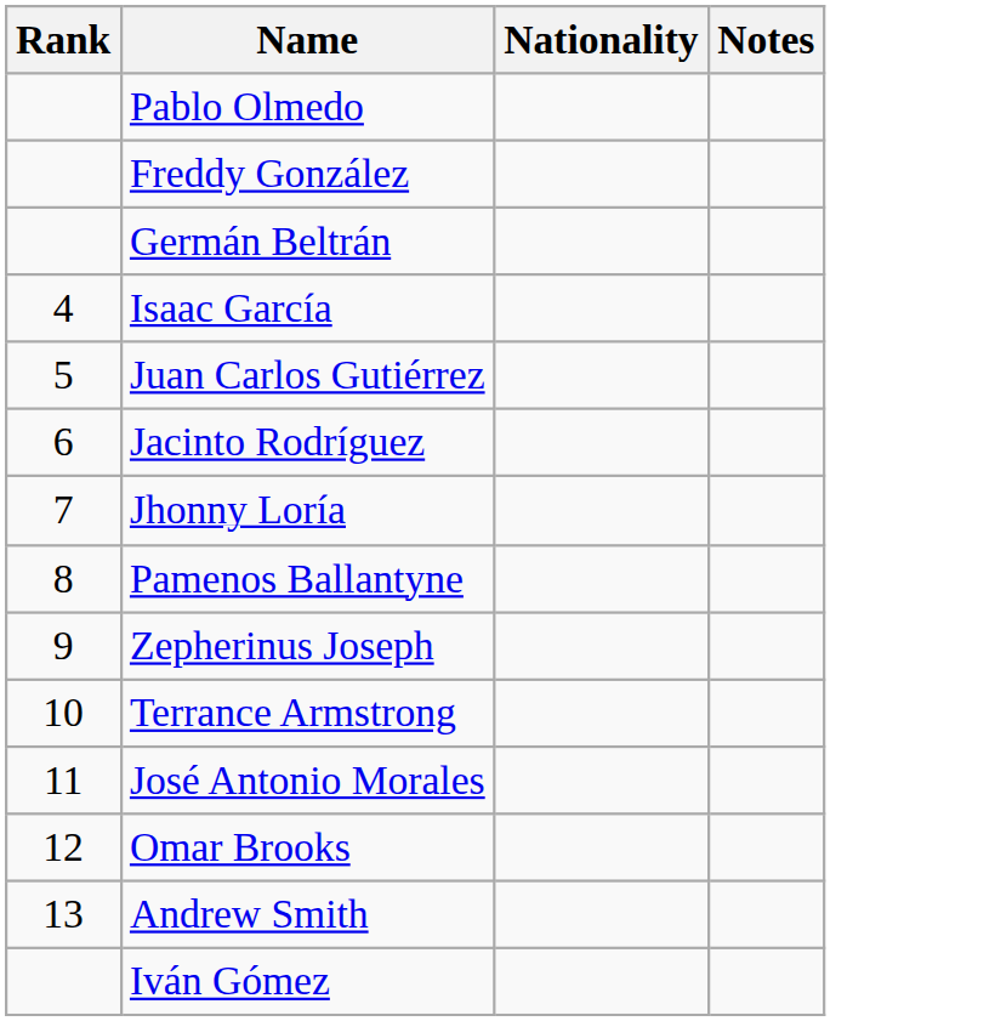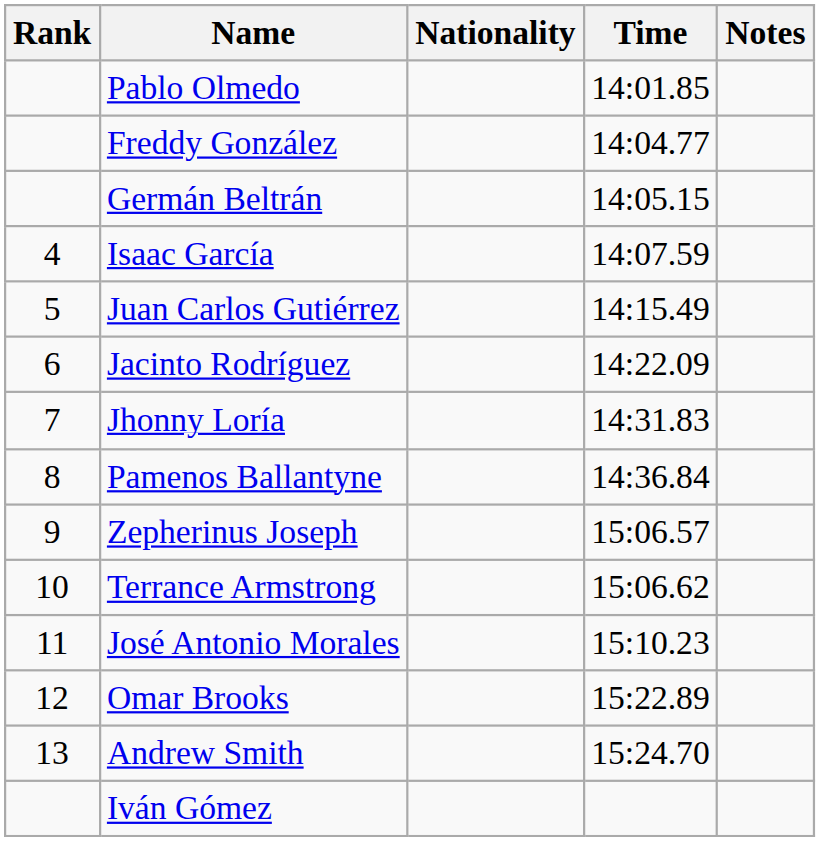+ column: Time | 14:01.85 | 14:04.77 | 14:05.15 | 14:07.59 | 14:15.49 | 14:22.09 | 14:31.83 | 14:36.84 | 15:06.57 | 15:06.62 | 15:10.23 | 15:22.89 | 15:24.70
